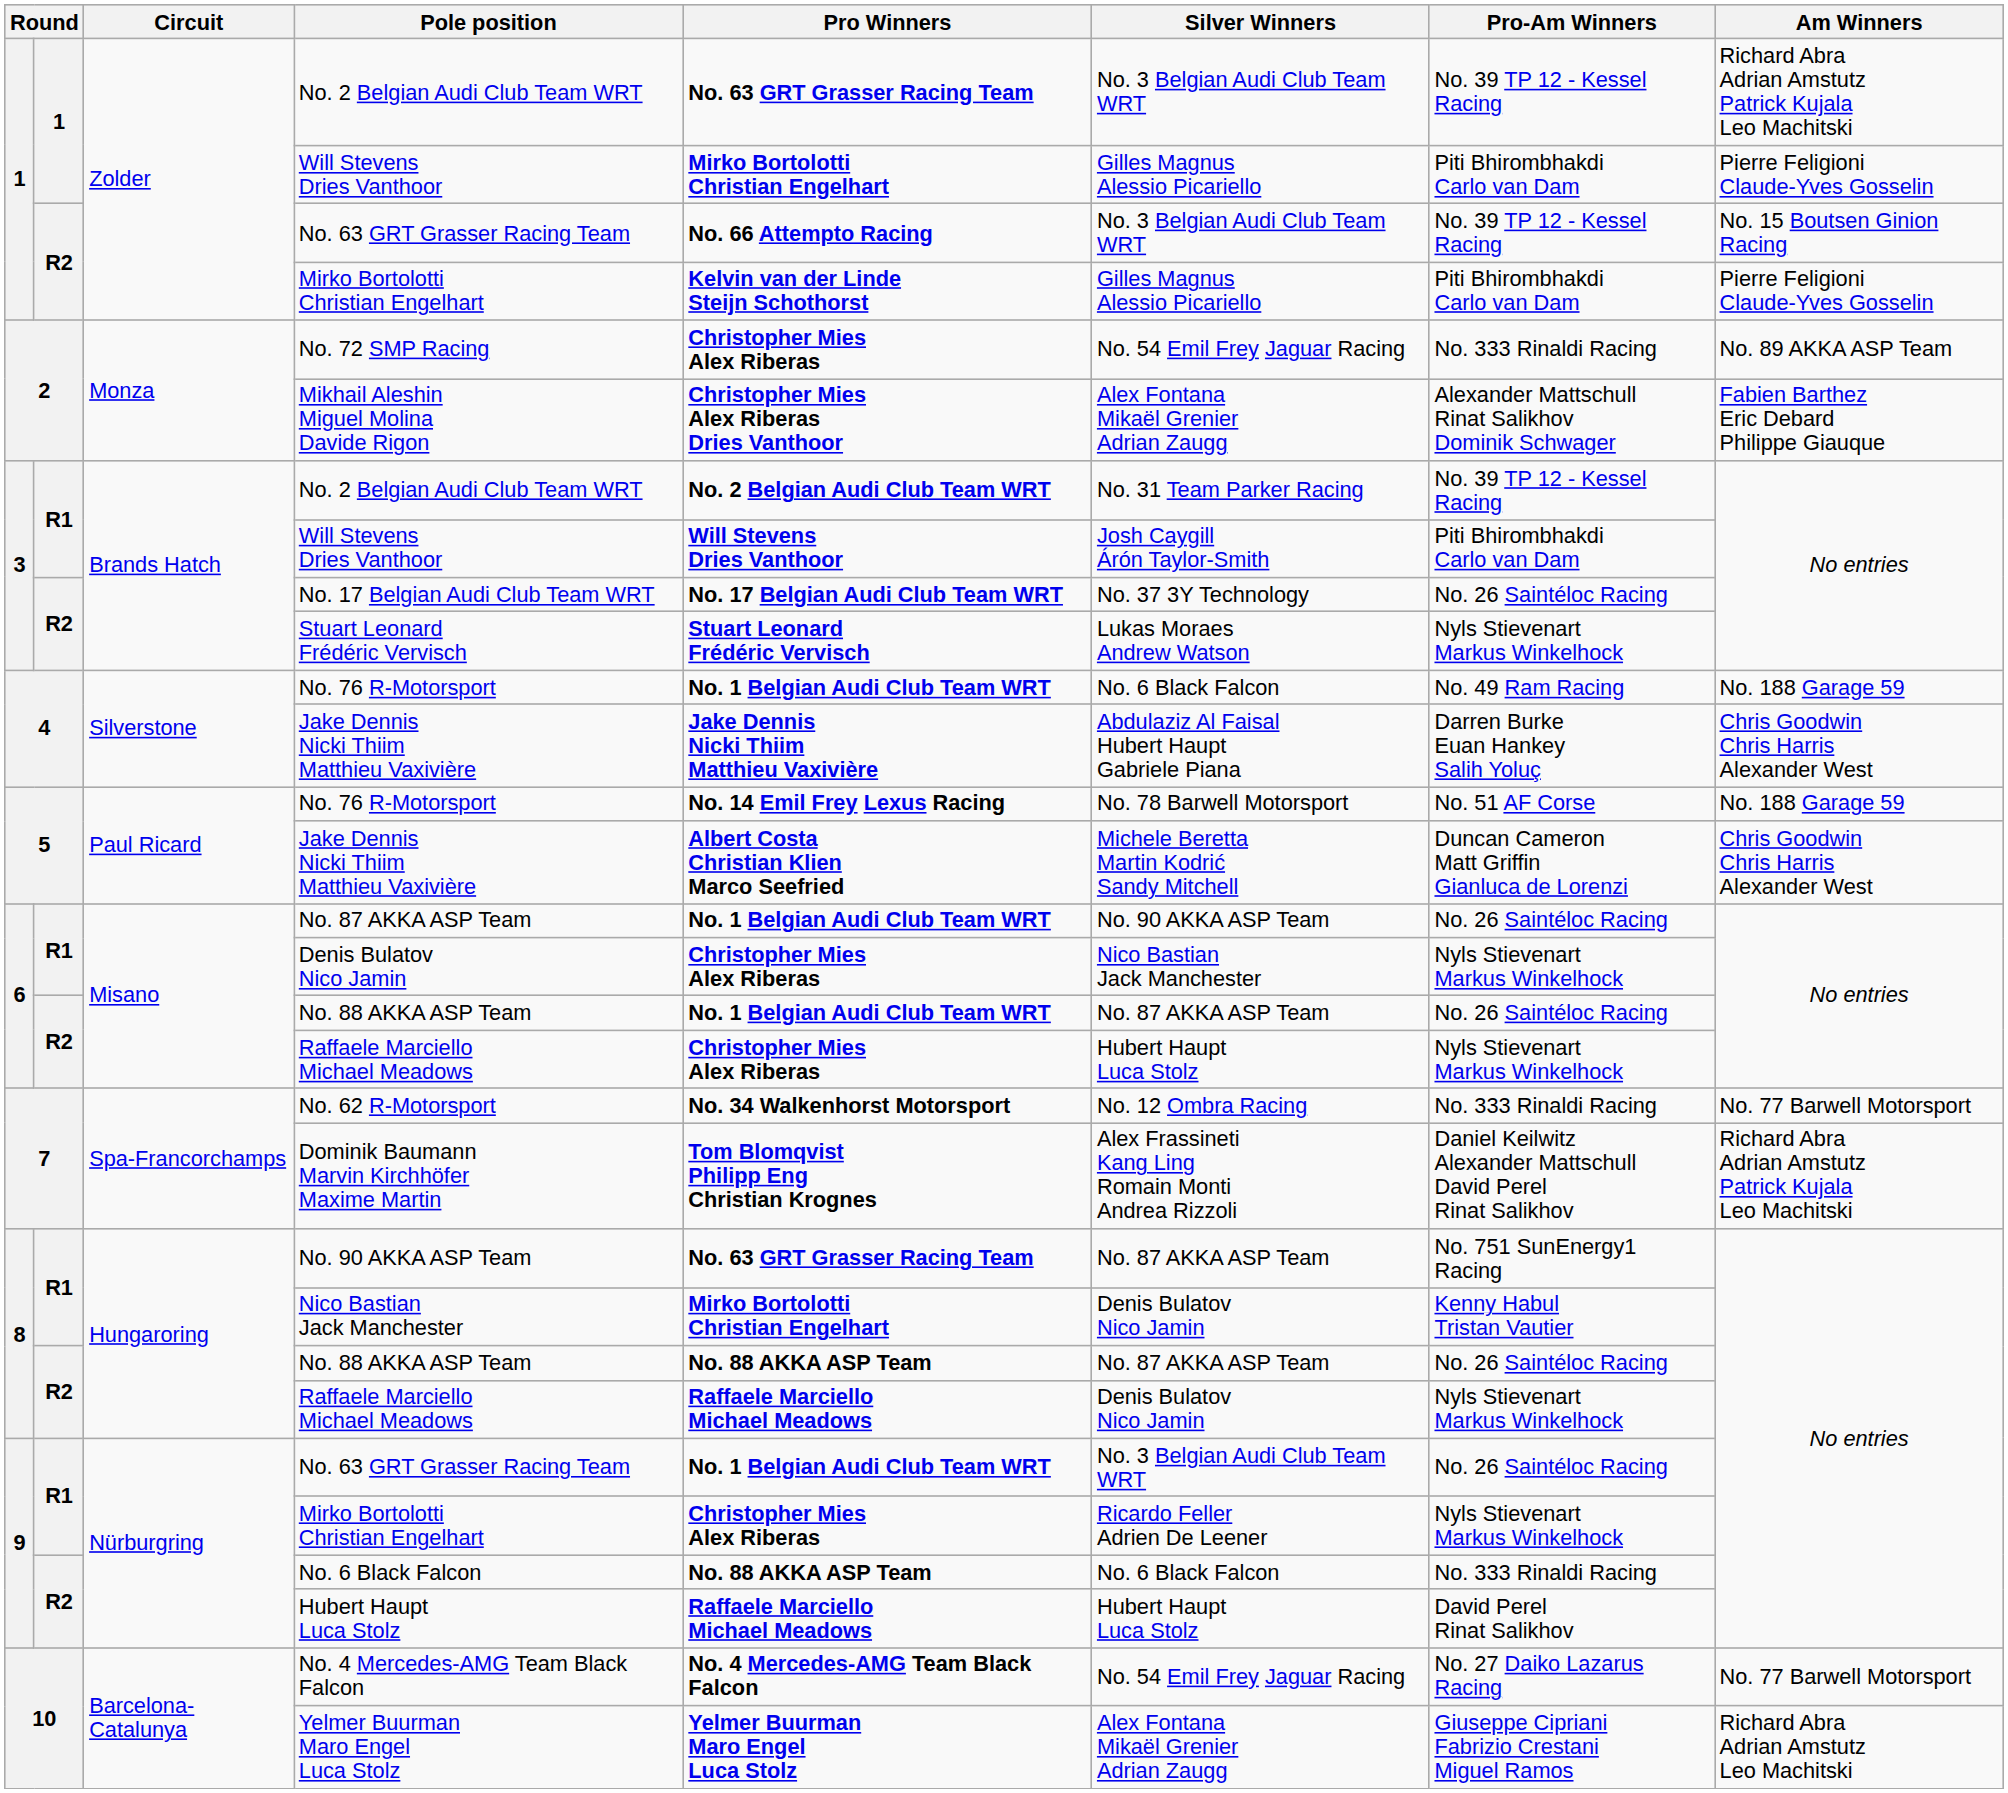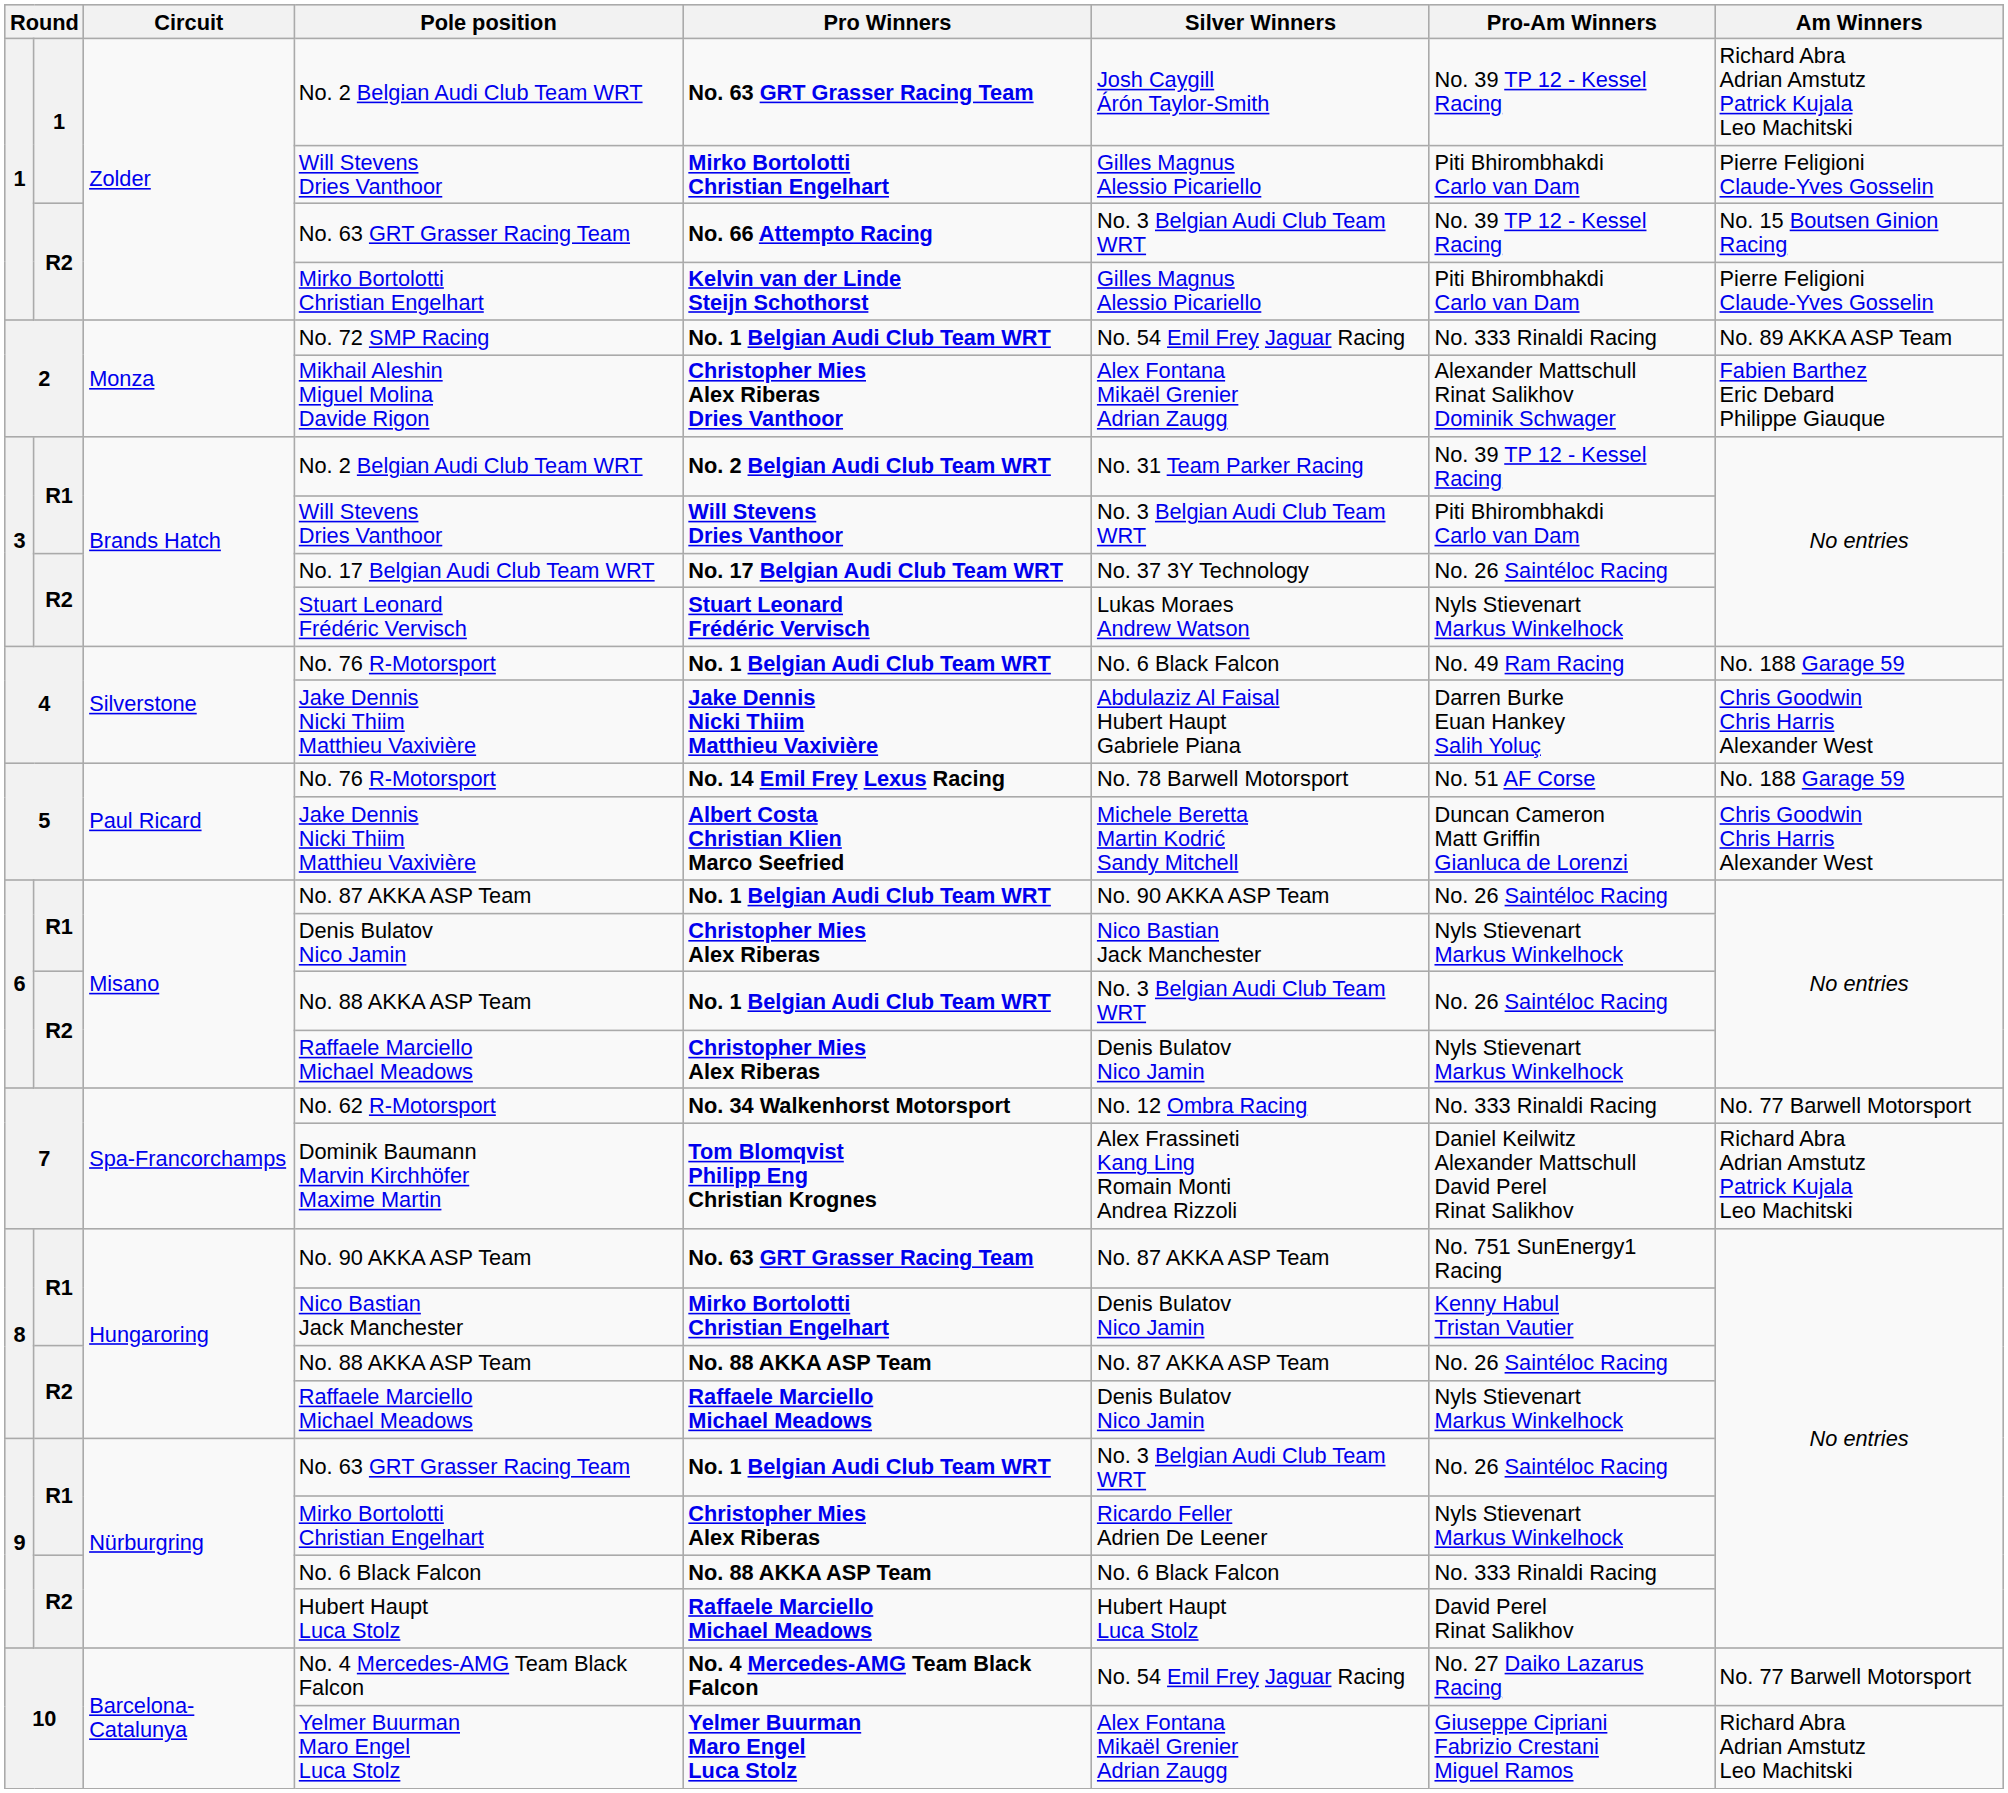1 / No. 2 Belgian Audi Club Team WRT | Silver Winners: No. 3 Belgian Audi Club Team WRT -> Josh Caygill Árón Taylor-Smith
No. 72 SMP Racing | Pro Winners: Christopher Mies Alex Riberas -> No. 1 Belgian Audi Club Team WRT
3 / Will Stevens Dries Vanthoor | Silver Winners: Josh Caygill Árón Taylor-Smith -> No. 3 Belgian Audi Club Team WRT
6 / No. 88 AKKA ASP Team | Silver Winners: No. 87 AKKA ASP Team -> No. 3 Belgian Audi Club Team WRT
6 / Raffaele Marciello Michael Meadows | Silver Winners: Hubert Haupt Luca Stolz -> Denis Bulatov Nico Jamin
